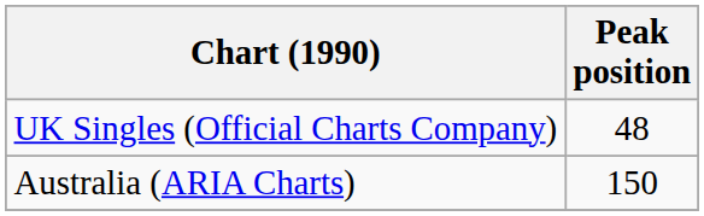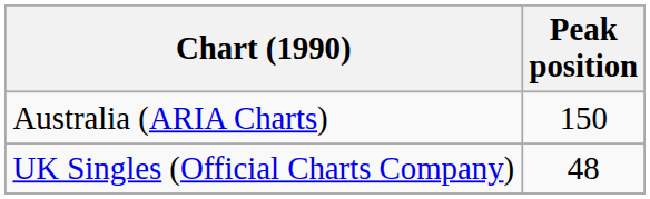rows swapped: UK Singles (Official Charts Company) <-> Australia (ARIA Charts)
